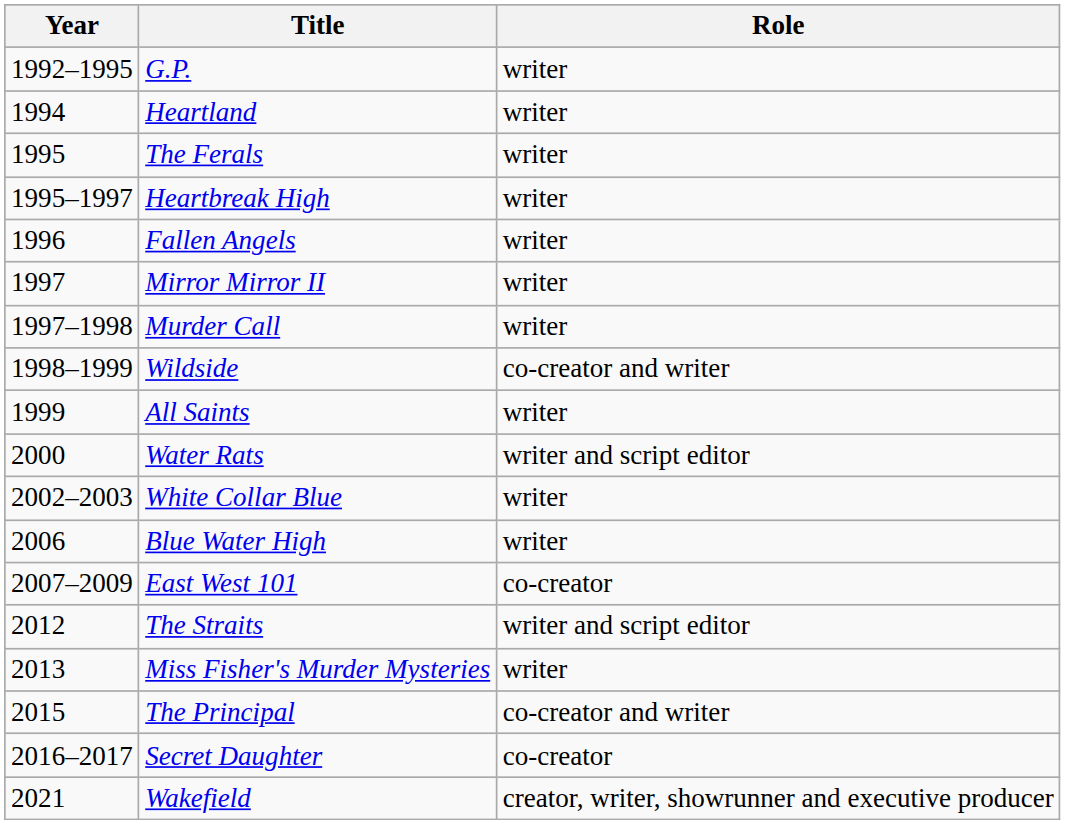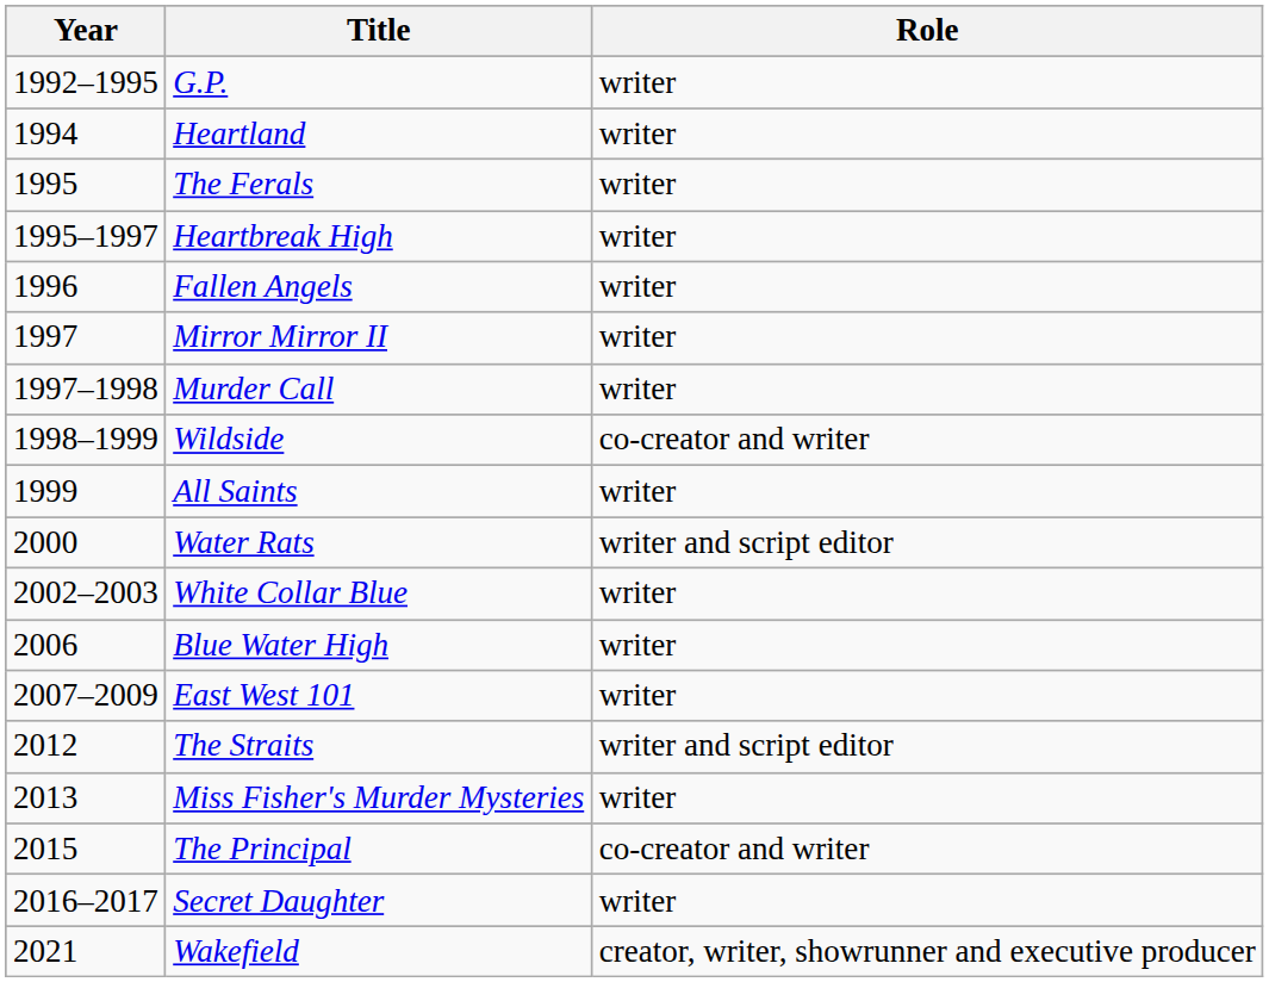East West 101 | Role: co-creator -> writer
Secret Daughter | Role: co-creator -> writer
